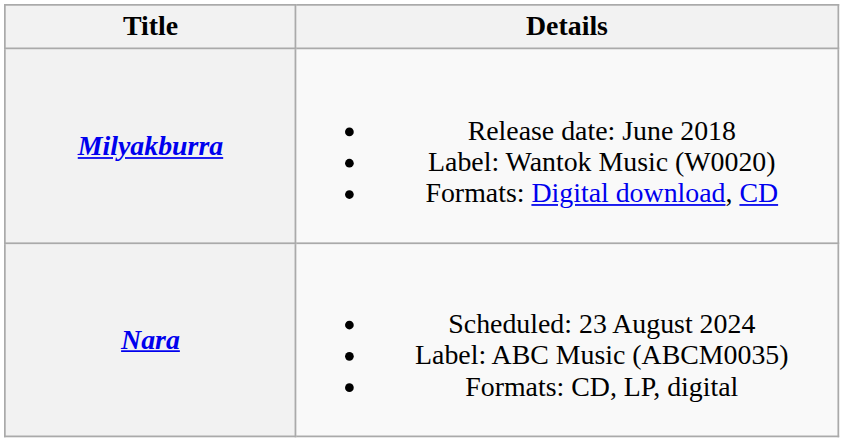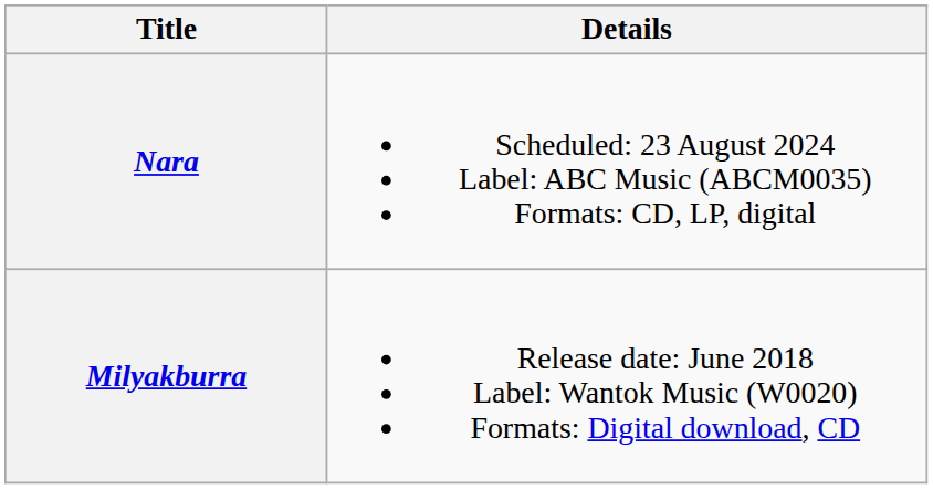rows swapped: Milyakburra <-> Nara
